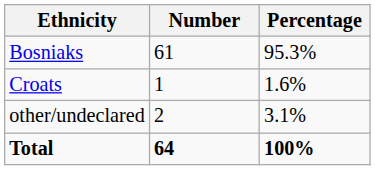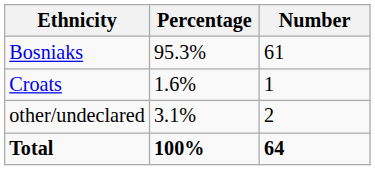columns swapped: Number <-> Percentage
